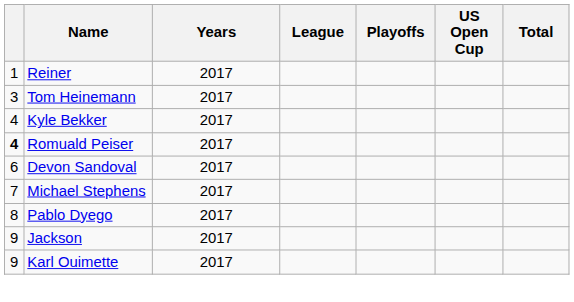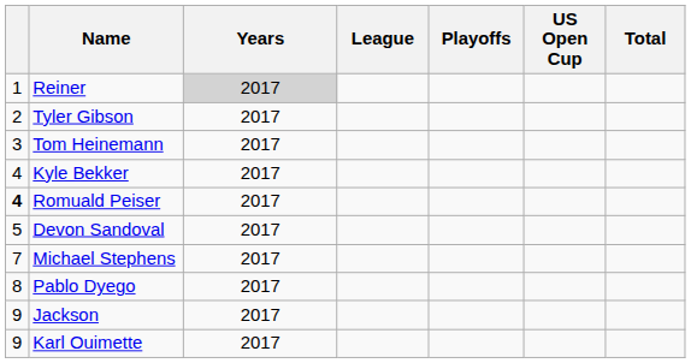Reiner | Years: no background -> lightgrey background
+ row: 2 | Tyler Gibson | 2017
Devon Sandoval | column 1: 6 -> 5
